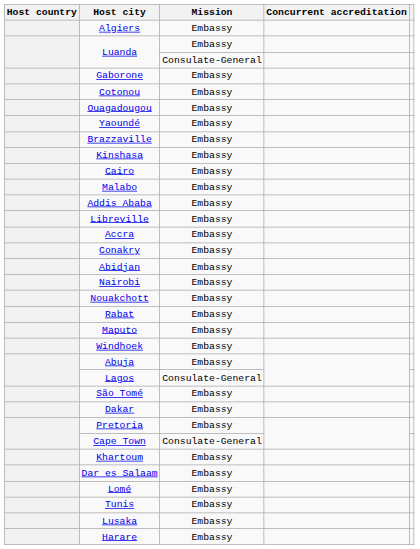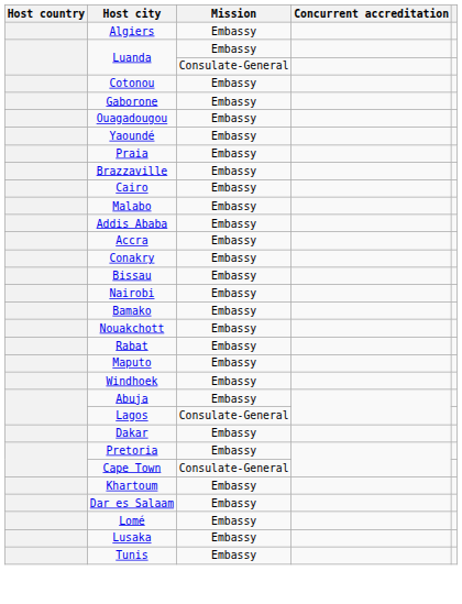rows swapped: Cotonou <-> Gaborone
+ row: Praia | Embassy
- row: Kinshasa | Embassy
- row: Libreville | Embassy
+ row: Bissau | Embassy
- row: Abidjan | Embassy
+ row: Bamako | Embassy
- row: São Tomé | Embassy
rows swapped: Tunis <-> Lusaka
- row: Harare | Embassy
